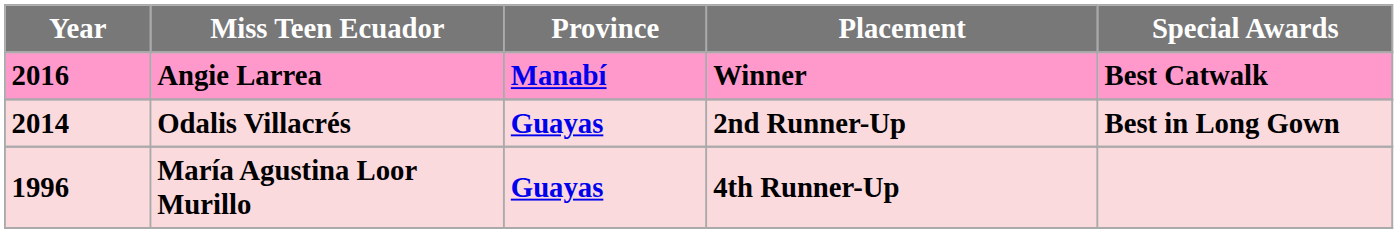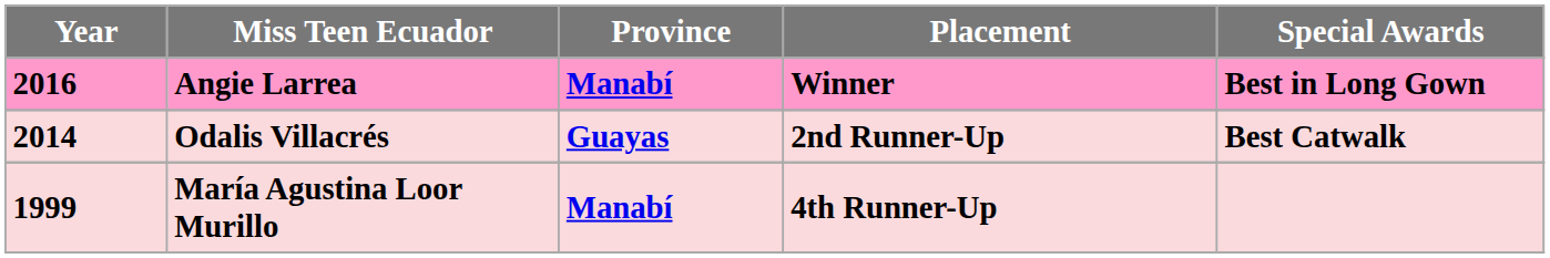Angie Larrea | Special Awards: Best Catwalk -> Best in Long Gown
Odalis Villacrés | Special Awards: Best in Long Gown -> Best Catwalk
María Agustina Loor Murillo | Year: 1996 -> 1999
María Agustina Loor Murillo | Province: Guayas -> Manabí
